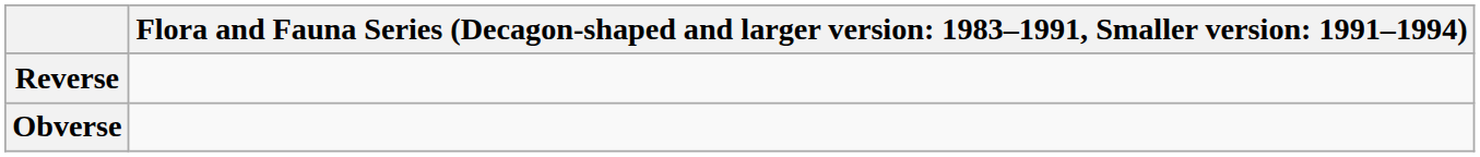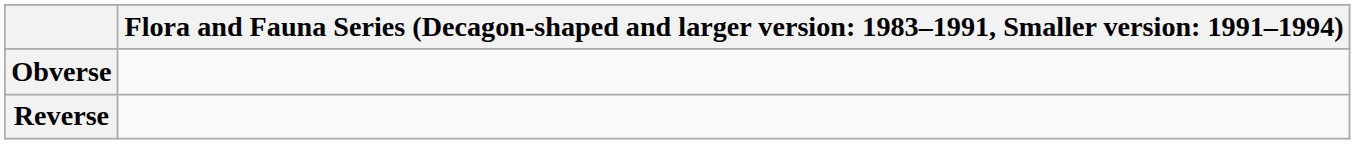rows swapped: Obverse <-> Reverse
